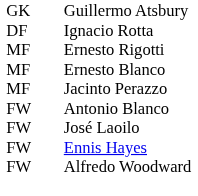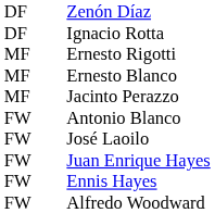- row: GK | Guillermo Atsbury
+ row: DF | Zenón Díaz
+ row: FW | Juan Enrique Hayes
